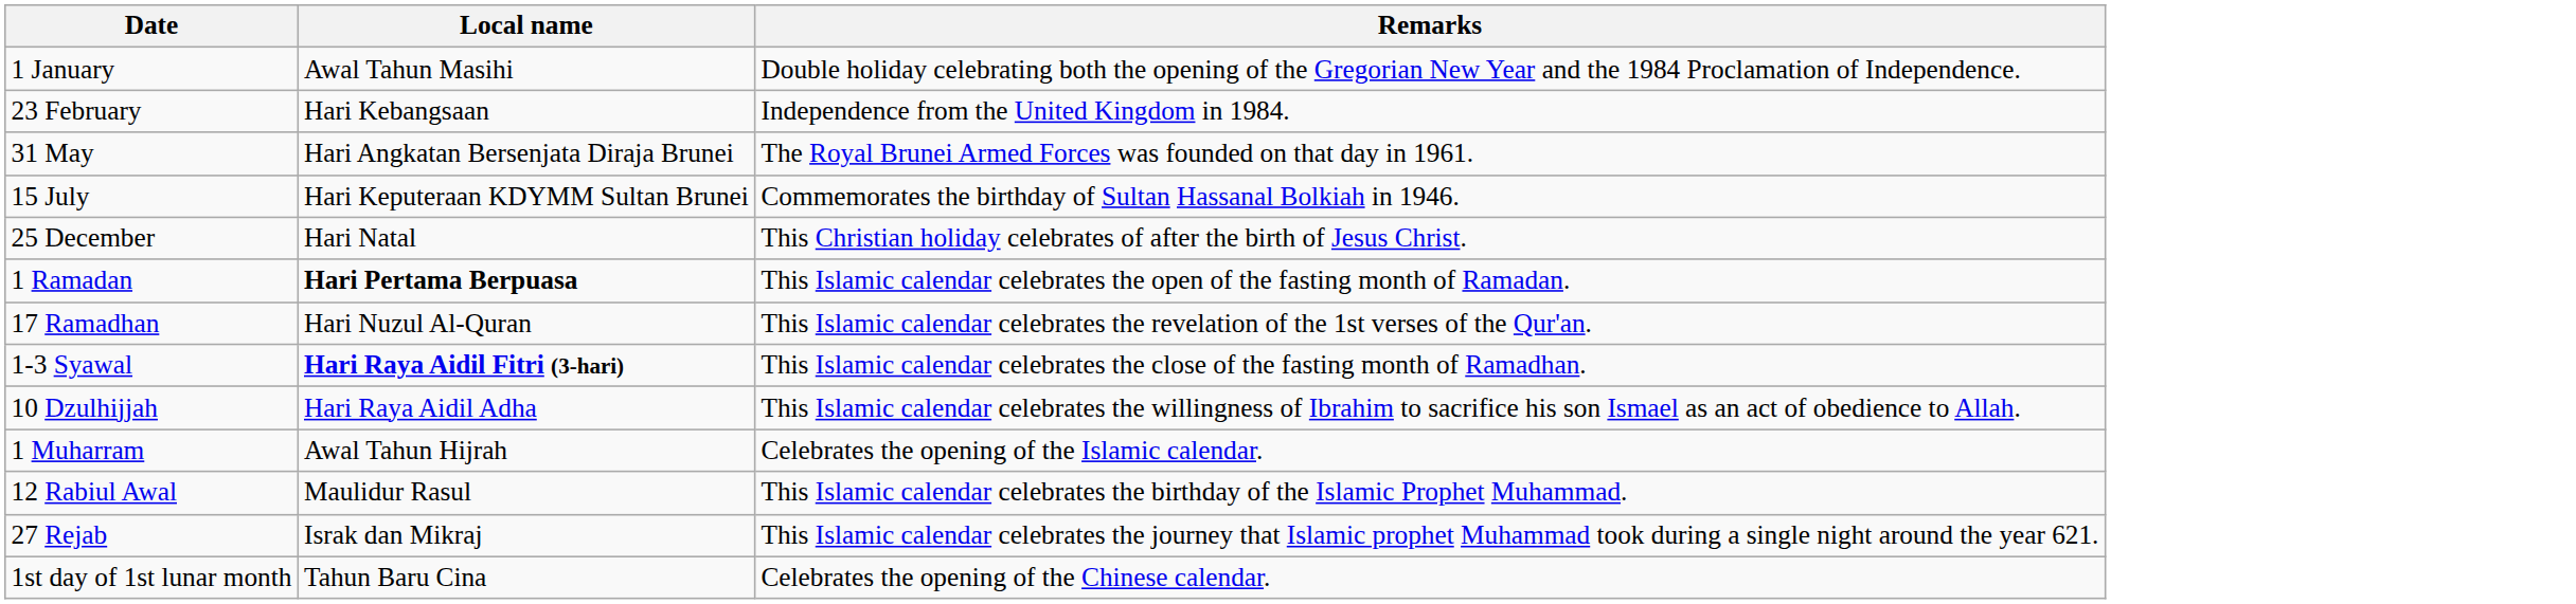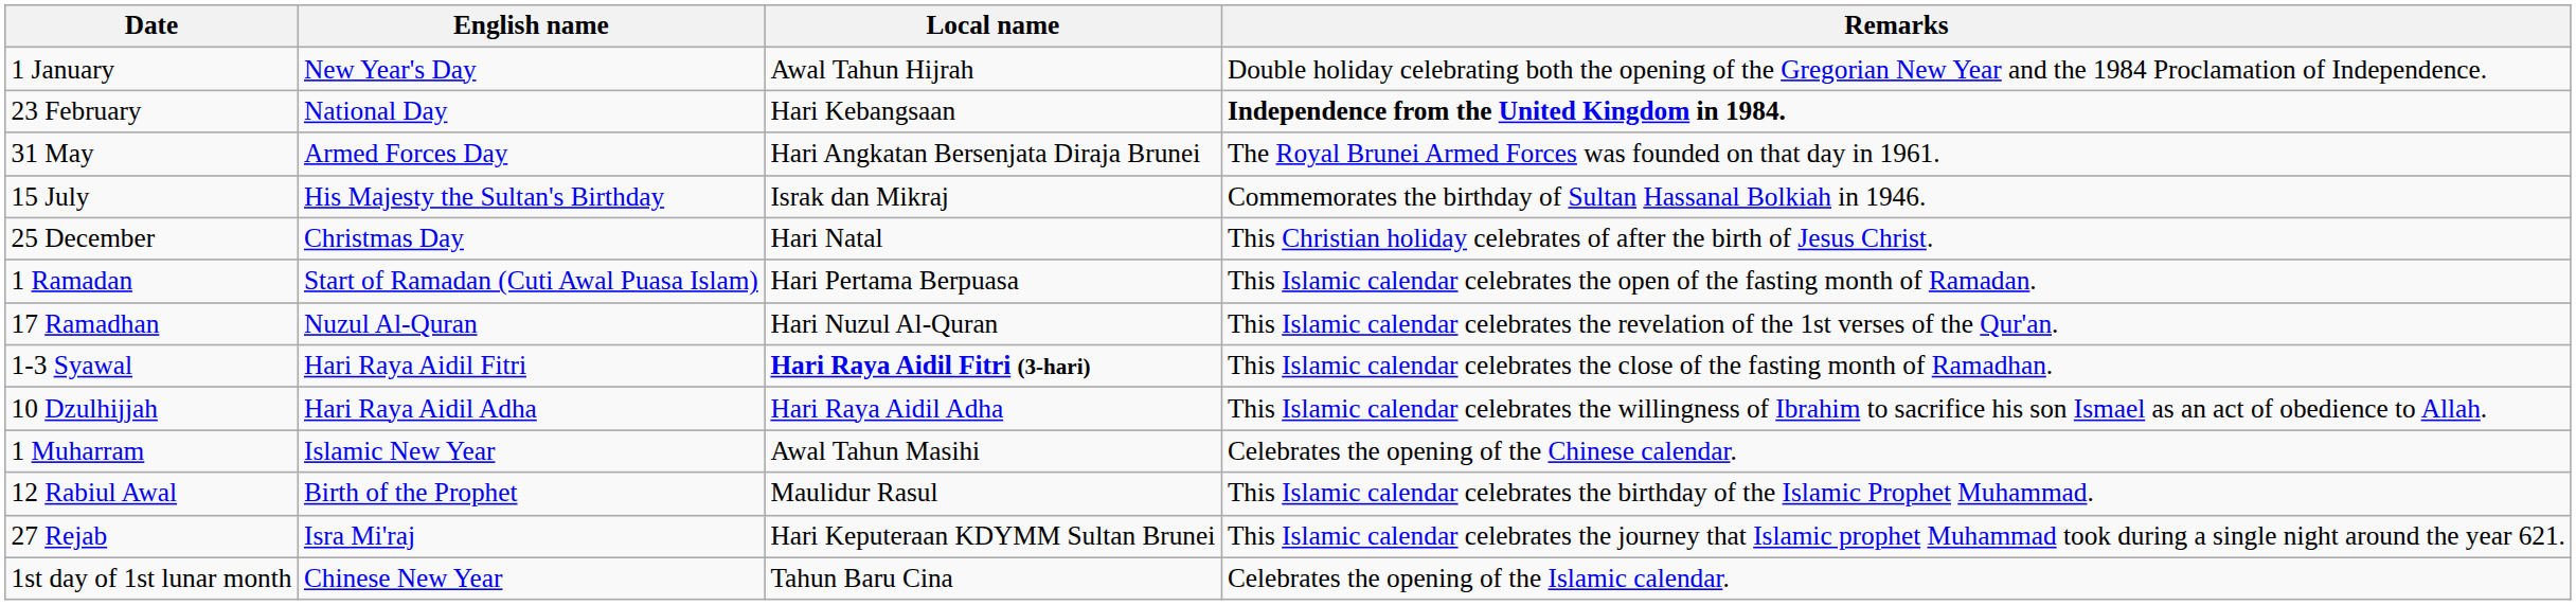+ column: English name | New Year's Day | National Day | Armed Forces Day | His Majesty the Sultan's Birthday | Christmas Day | Start of Ramadan (Cuti Awal Puasa Islam) | Nuzul Al-Quran | Hari Raya Aidil Fitri | Hari Raya Aidil Adha | Islamic New Year | Birth of the Prophet | Isra Mi'raj | Chinese New Year
1 January | Local name: Awal Tahun Masihi -> Awal Tahun Hijrah
23 February | Remarks: normal -> bold
15 July | Local name: Hari Keputeraan KDYMM Sultan Brunei -> Israk dan Mikraj
1 Ramadan | Local name: bold -> normal
1 Muharram | Local name: Awal Tahun Hijrah -> Awal Tahun Masihi
1 Muharram | Remarks: Celebrates the opening of the Islamic calendar. -> Celebrates the opening of the Chinese calendar.
27 Rejab | Local name: Israk dan Mikraj -> Hari Keputeraan KDYMM Sultan Brunei
1st day of 1st lunar month | Remarks: Celebrates the opening of the Chinese calendar. -> Celebrates the opening of the Islamic calendar.
